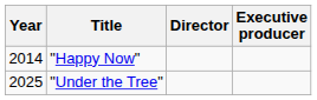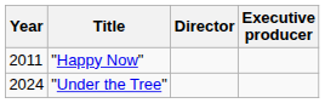"Happy Now" | Year: 2014 -> 2011
"Under the Tree" | Year: 2025 -> 2024
